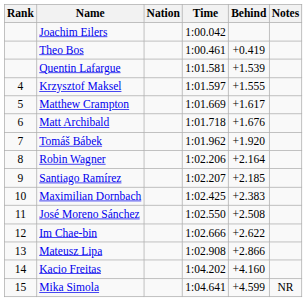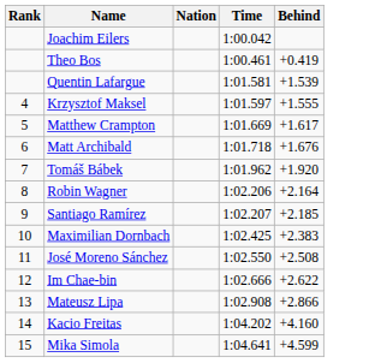- column: Notes | NR
